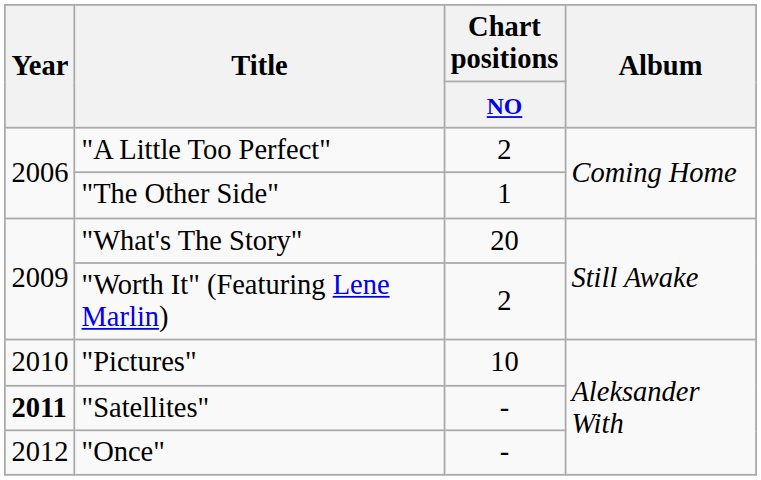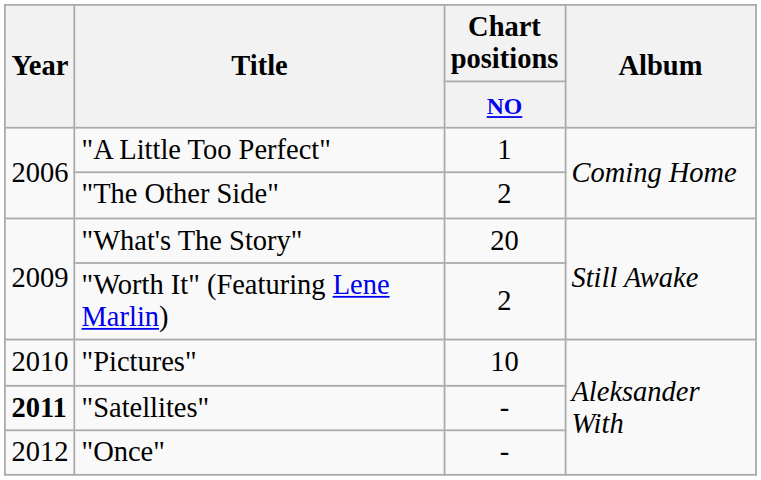"A Little Too Perfect" | Chart positions / NO: 2 -> 1
"The Other Side" | Chart positions / NO: 1 -> 2
